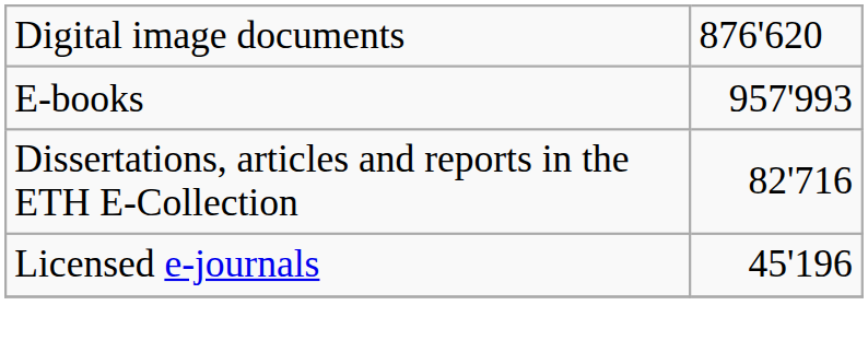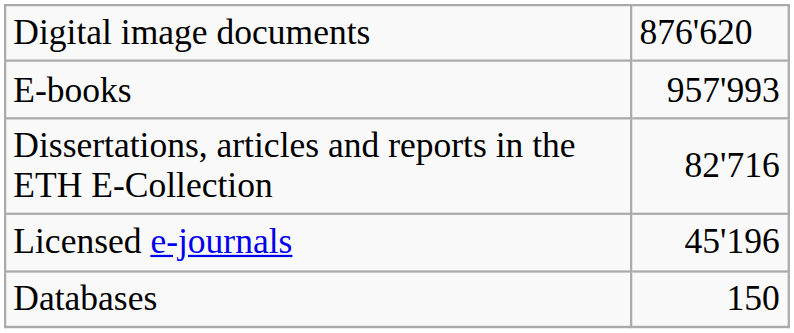+ row: Databases | 150
